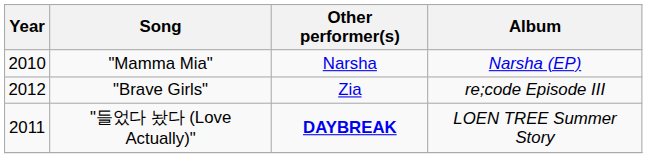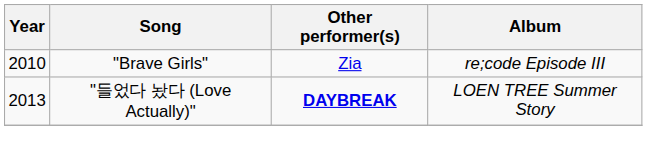- row: 2010 | "Mamma Mia" | Narsha | Narsha (EP)
"Brave Girls" | Year: 2012 -> 2010
"들었다 놨다 (Love Actually)" | Year: 2011 -> 2013
